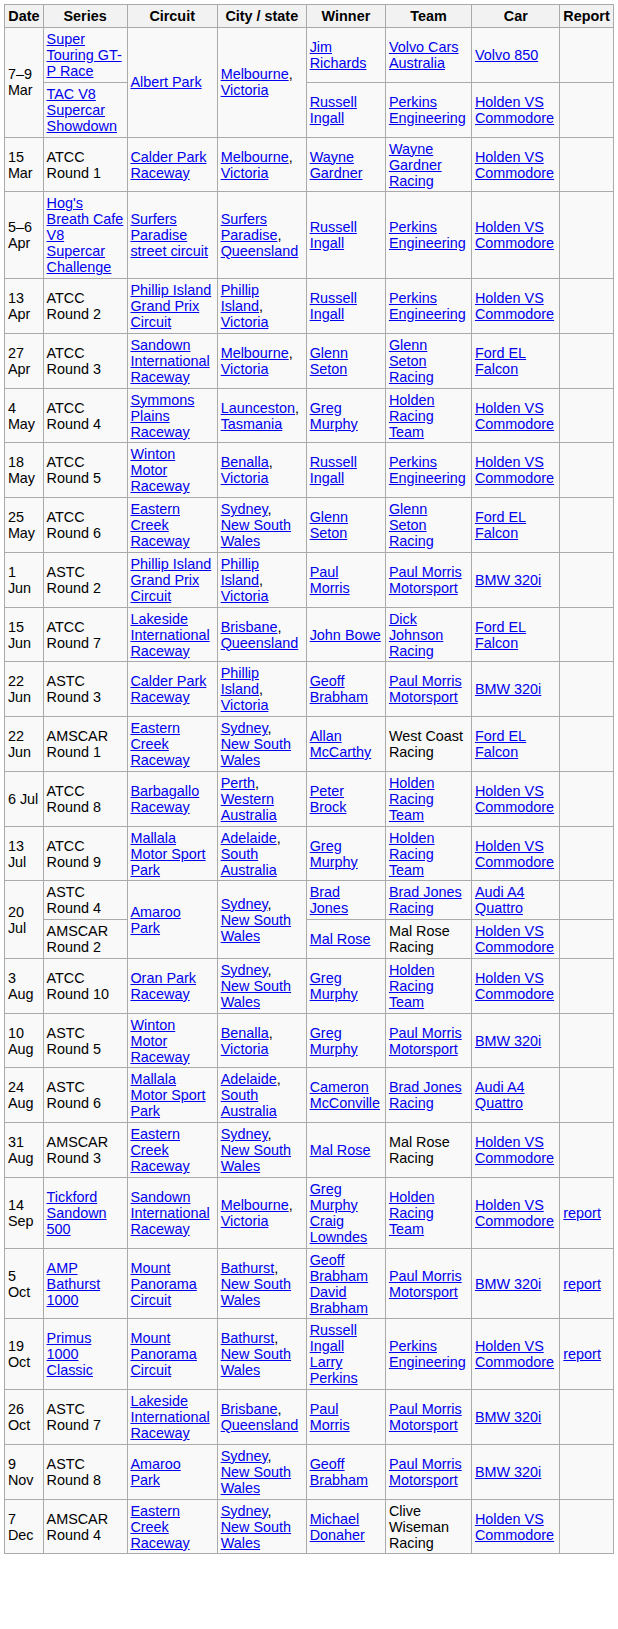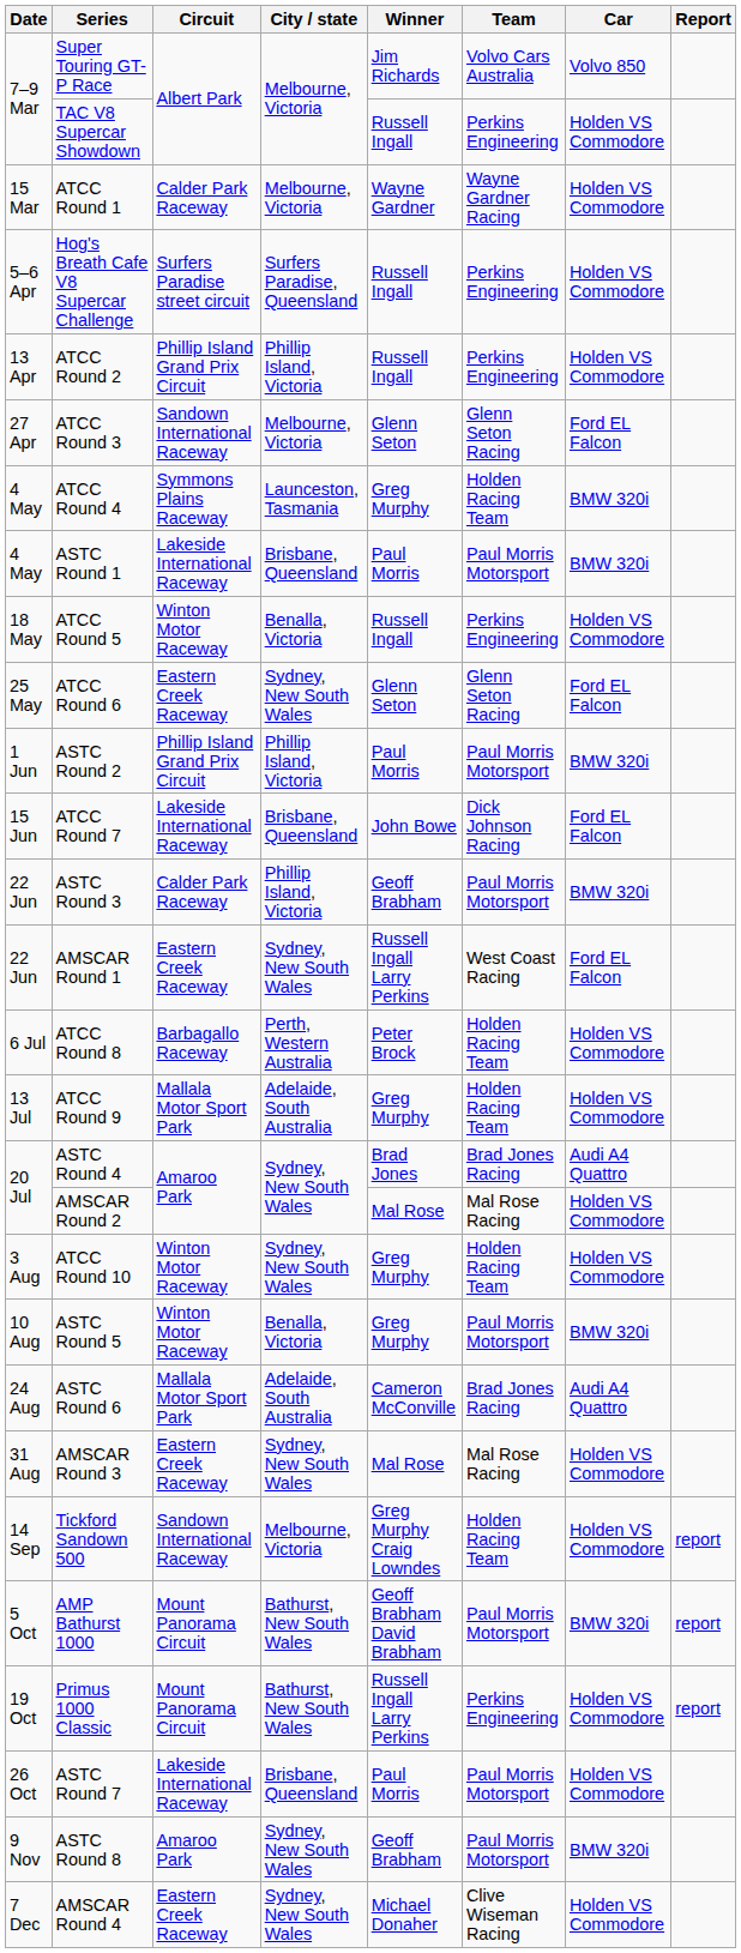ATCC Round 4 | Car: Holden VS Commodore -> BMW 320i
+ row: 4 May | ASTC Round 1 | Lakeside International Raceway | Brisbane, Queensland | Paul Morris | Paul Morris Motorsport | BMW 320i
AMSCAR Round 1 | Winner: Allan McCarthy -> Russell Ingall Larry Perkins
ATCC Round 10 | Circuit: Oran Park Raceway -> Winton Motor Raceway
ASTC Round 7 | Car: BMW 320i -> Holden VS Commodore
